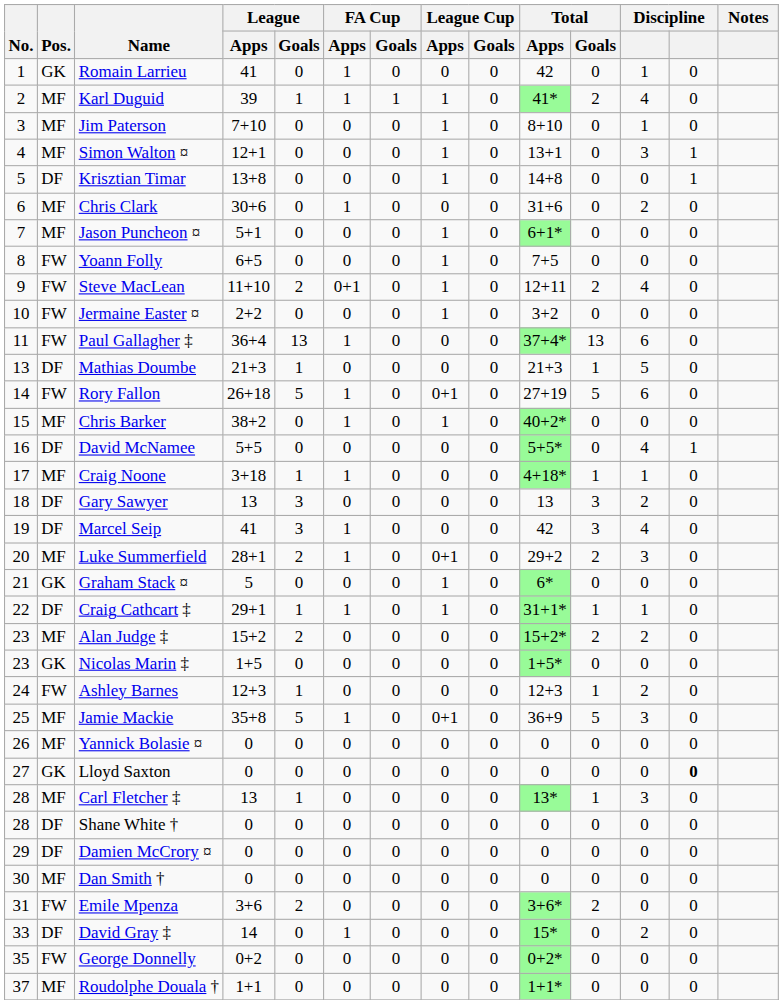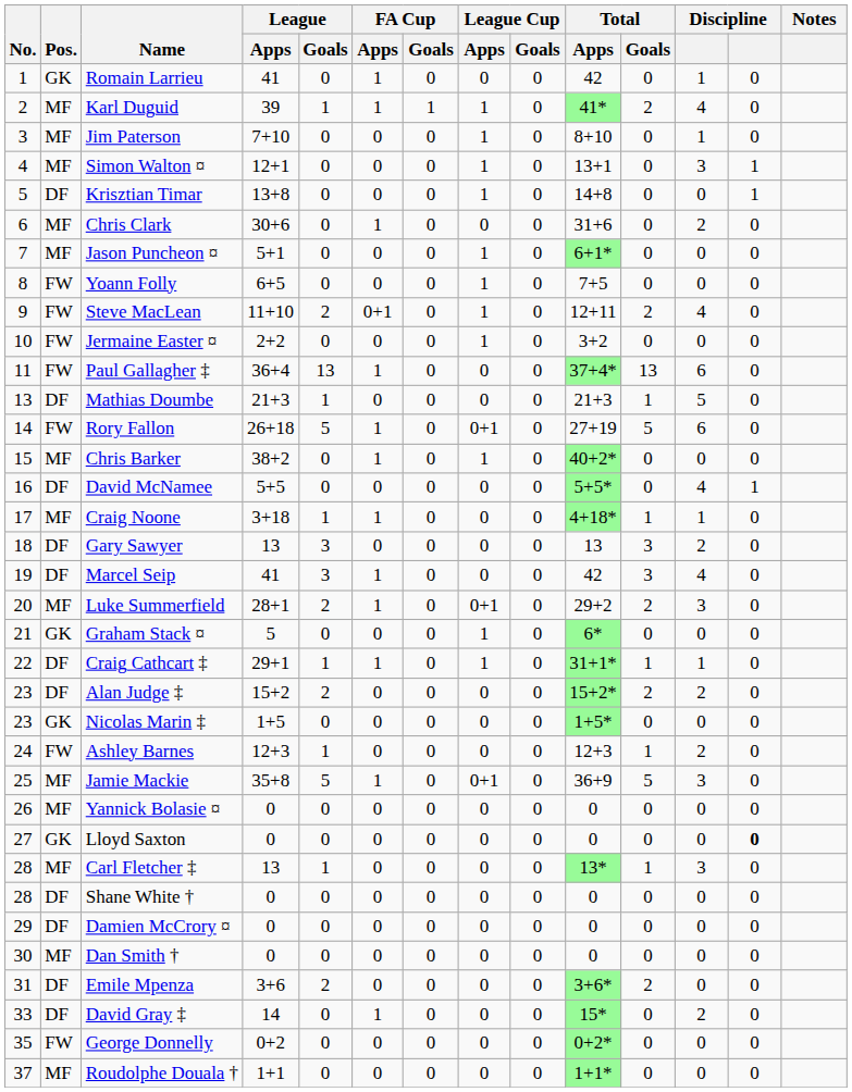Alan Judge ‡ | Pos.: MF -> DF
Emile Mpenza | Pos.: FW -> DF
